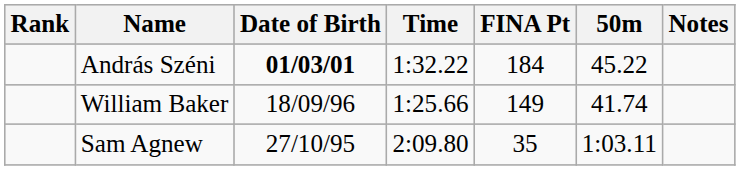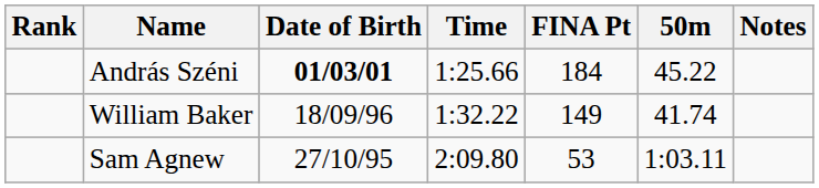András Széni | Time: 1:32.22 -> 1:25.66
William Baker | Time: 1:25.66 -> 1:32.22
Sam Agnew | FINA Pt: 35 -> 53
